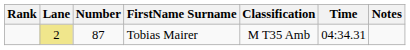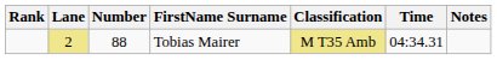Tobias Mairer | Number: 87 -> 88
Tobias Mairer | Classification: no background -> khaki background
